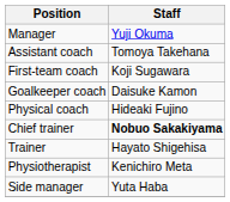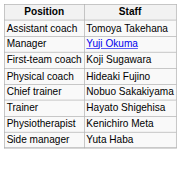rows swapped: Manager <-> Assistant coach
- row: Goalkeeper coach | Daisuke Kamon
Chief trainer | Staff: bold -> normal
